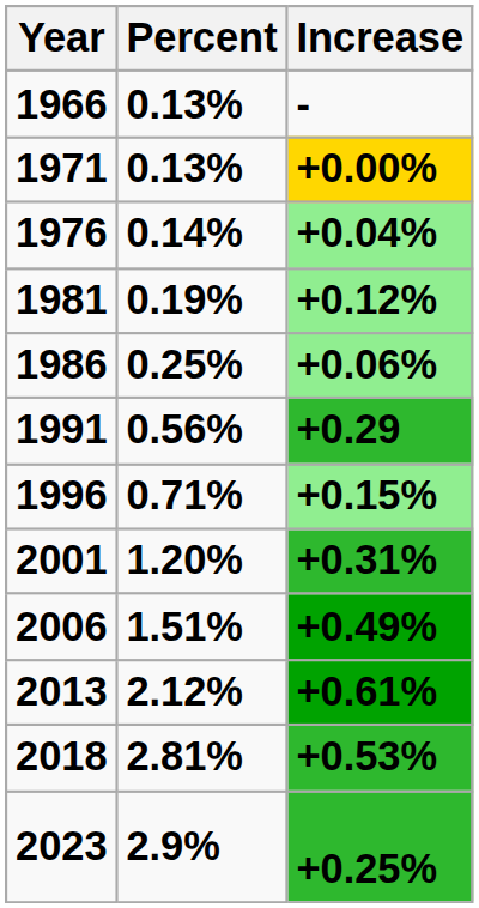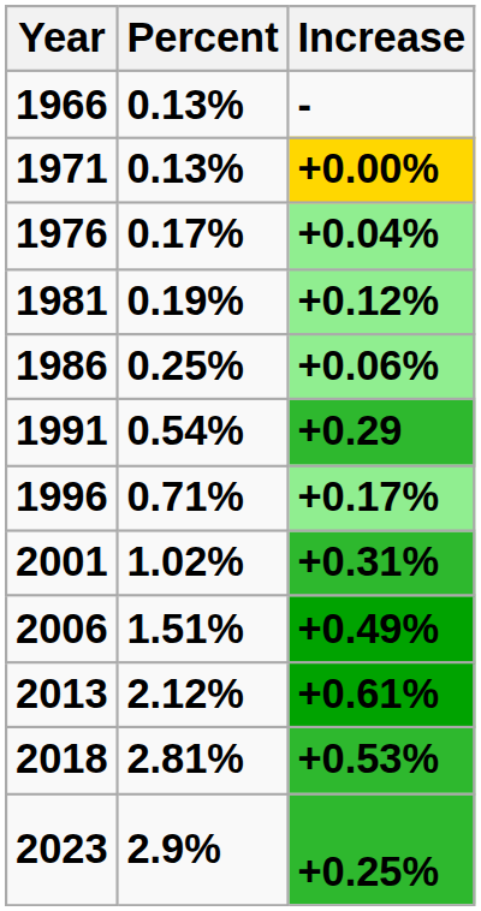1976 | Percent: 0.14% -> 0.17%
1991 | Percent: 0.56% -> 0.54%
1996 | Increase: +0.15% -> +0.17%
2001 | Percent: 1.20% -> 1.02%
